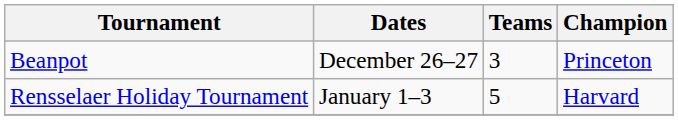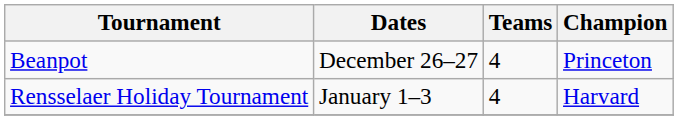Beanpot | Teams: 3 -> 4
Rensselaer Holiday Tournament | Teams: 5 -> 4
